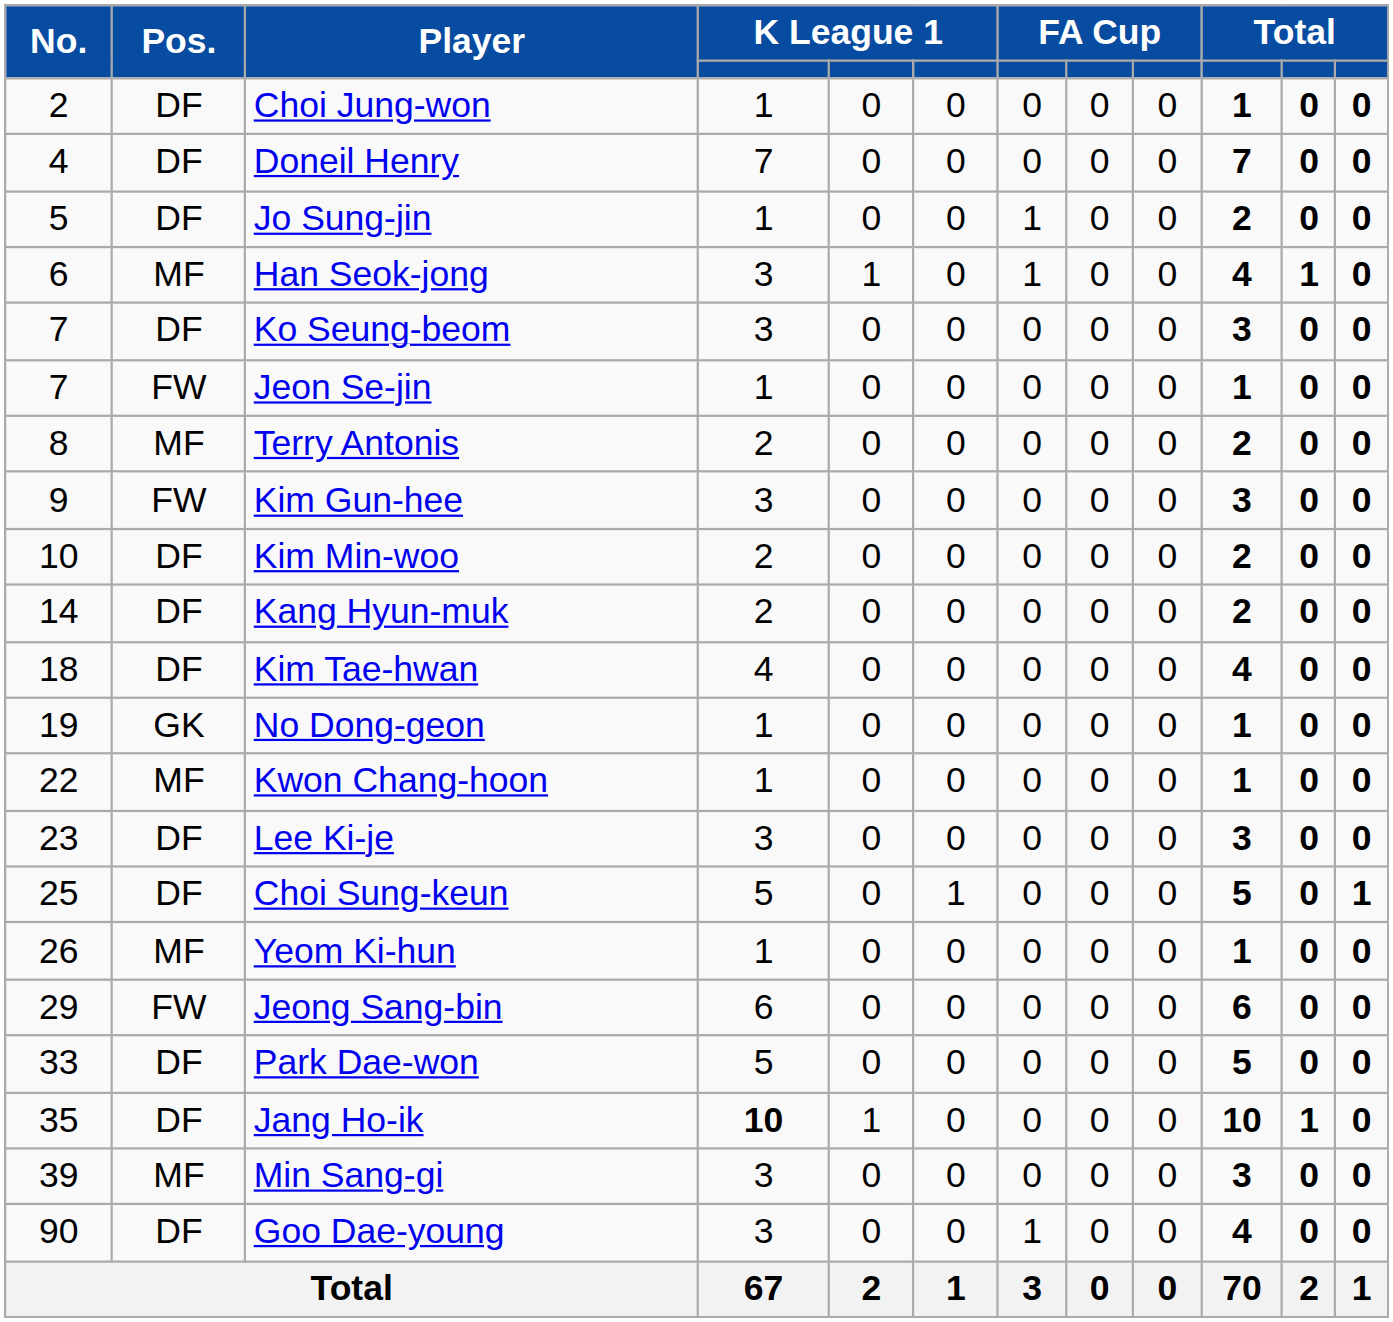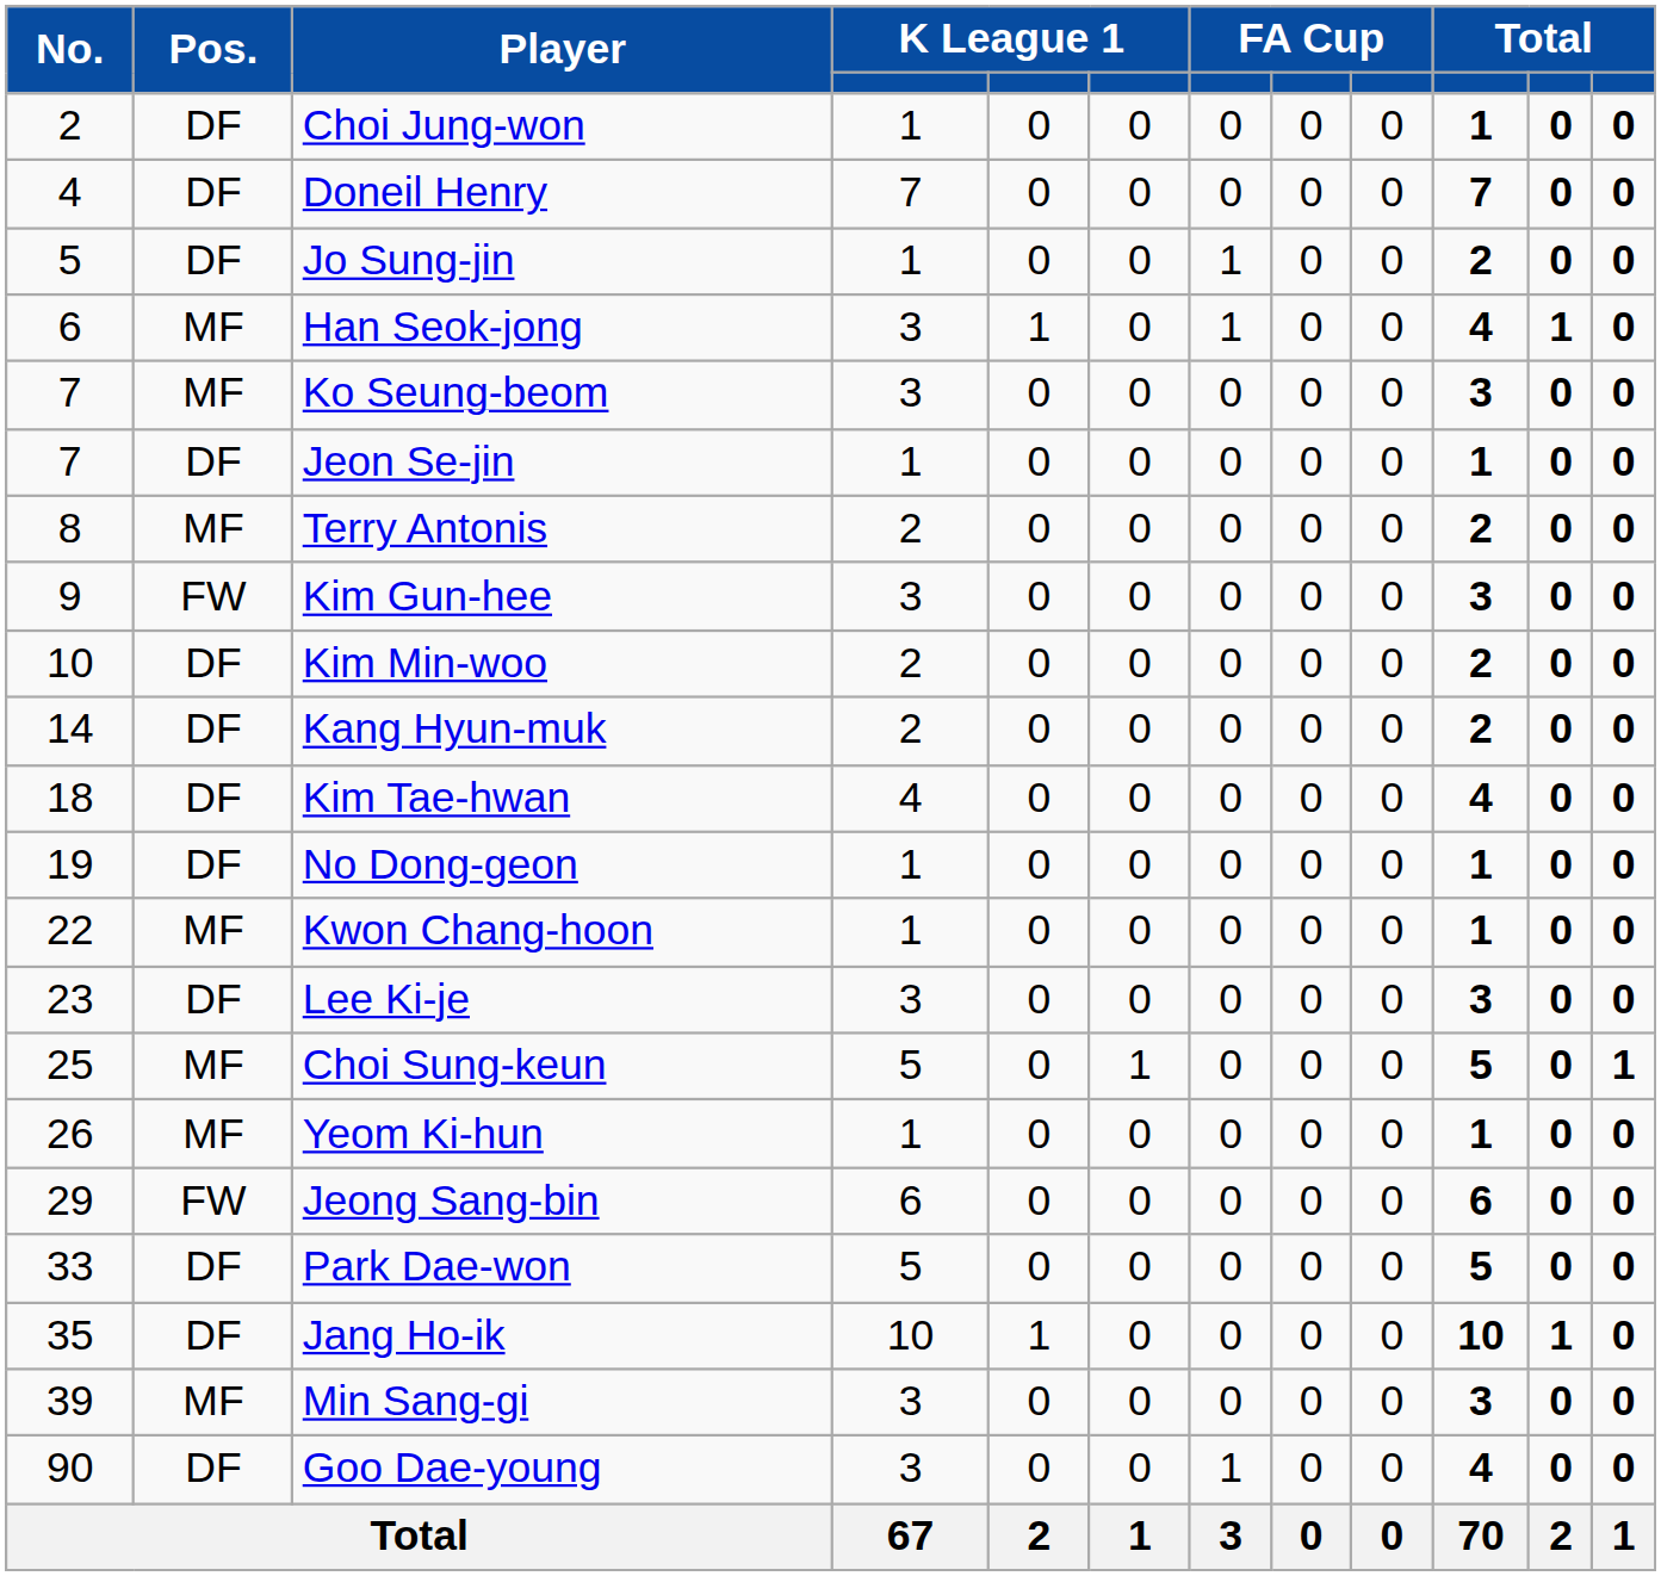Ko Seung-beom | Pos.: DF -> MF
Jeon Se-jin | Pos.: FW -> DF
No Dong-geon | Pos.: GK -> DF
Choi Sung-keun | Pos.: DF -> MF
Jang Ho-ik | column 4: bold -> normal
